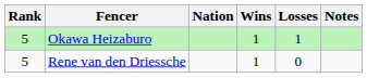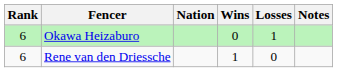Okawa Heizaburo | Rank: 5 -> 6
Okawa Heizaburo | Wins: 1 -> 0
Rene van den Driessche | Rank: 5 -> 6
